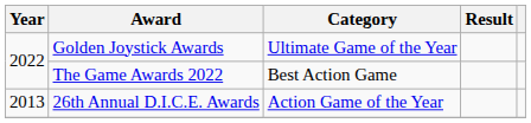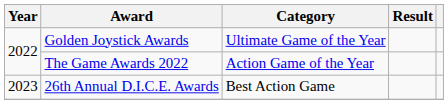The Game Awards 2022 | Category: Best Action Game -> Action Game of the Year
26th Annual D.I.C.E. Awards | Year: 2013 -> 2023
26th Annual D.I.C.E. Awards | Category: Action Game of the Year -> Best Action Game
